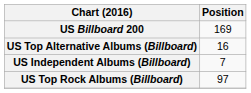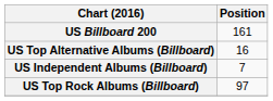US Billboard 200 | Position: 169 -> 161
